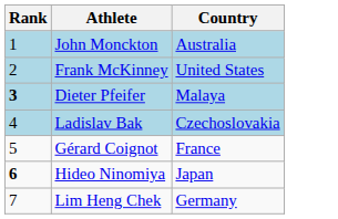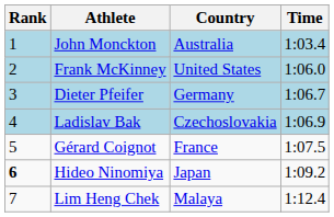+ column: Time | 1:03.4 | 1:06.0 | 1:06.7 | 1:06.9 | 1:07.5 | 1:09.2 | 1:12.4
Dieter Pfeifer | Rank: bold -> normal
Dieter Pfeifer | Country: Malaya -> Germany
Lim Heng Chek | Country: Germany -> Malaya
